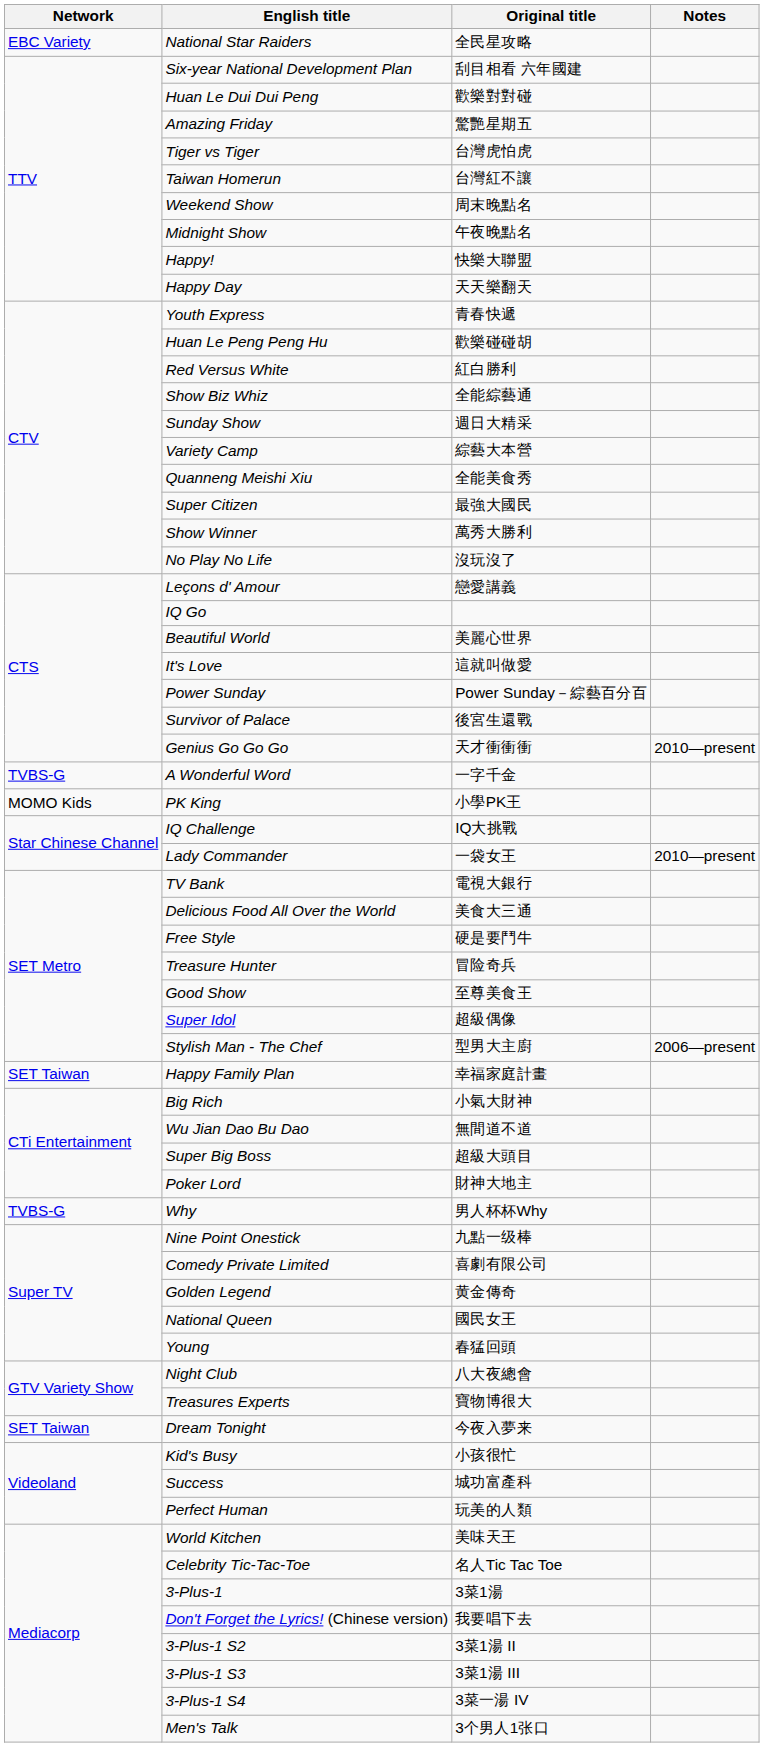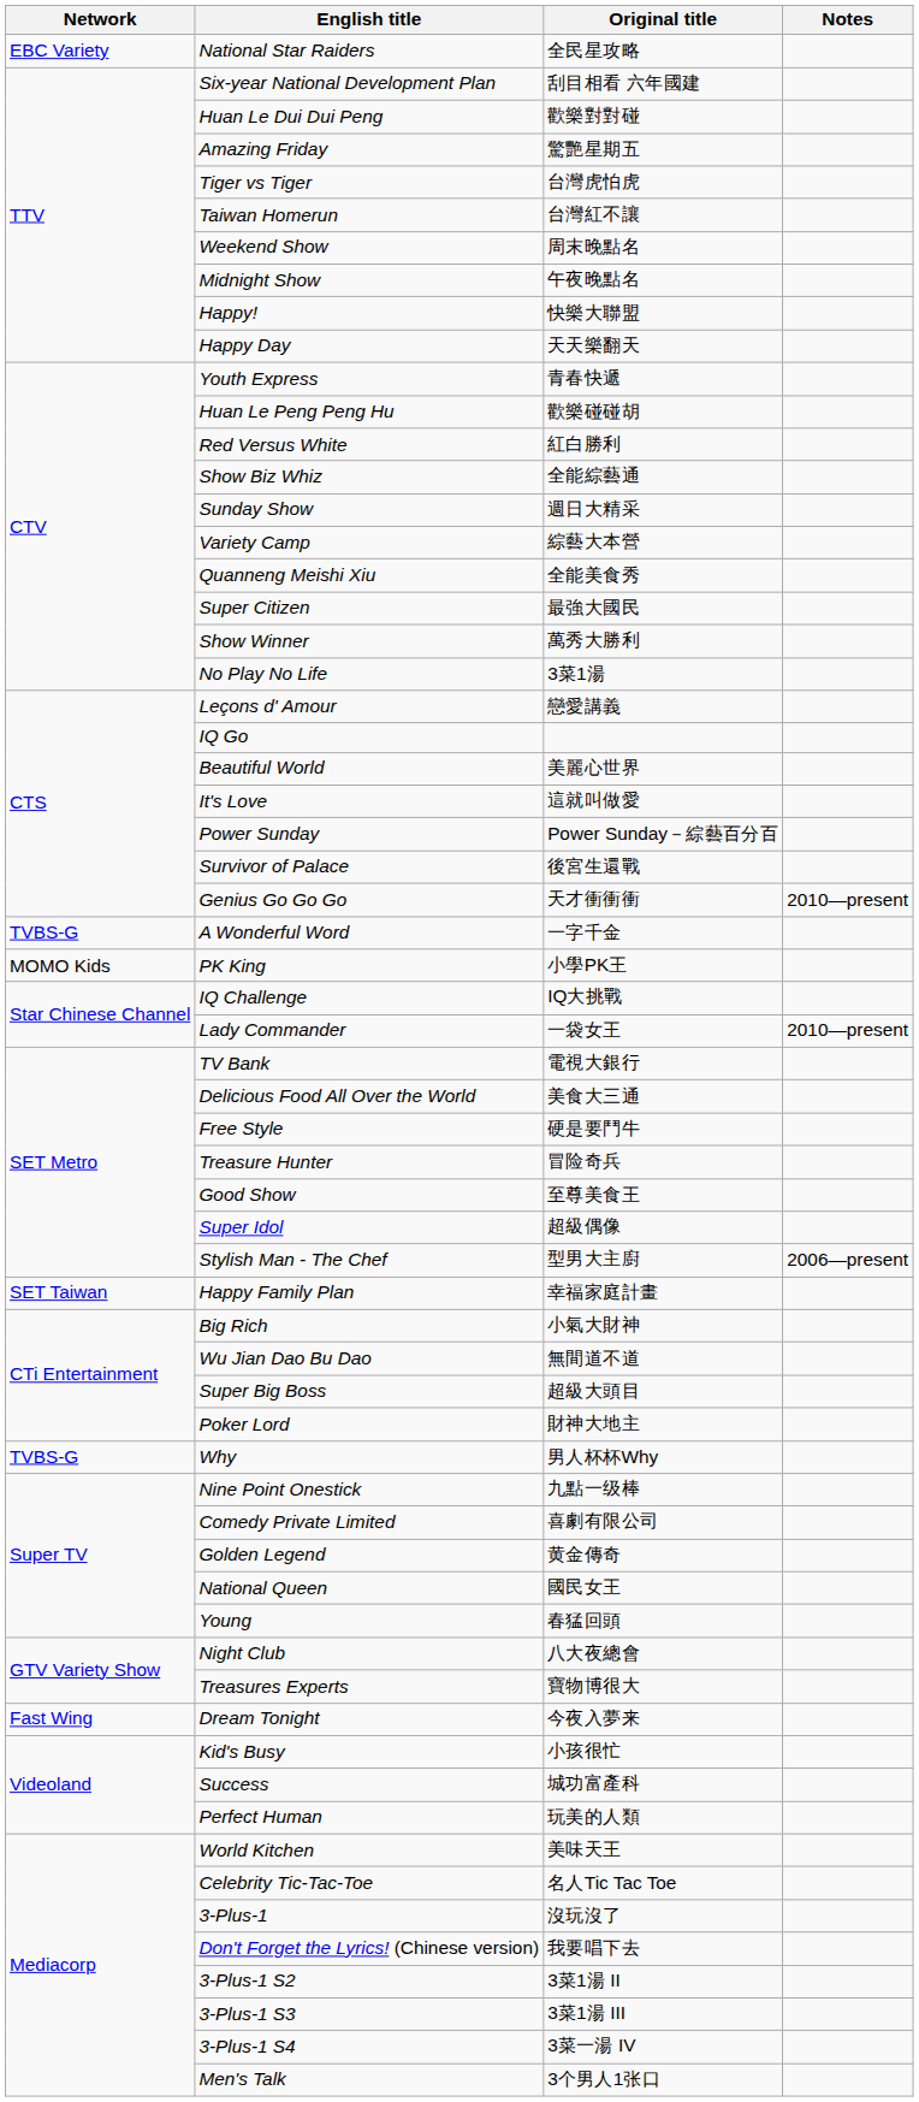No Play No Life | Original title: 沒玩沒了 -> 3菜1湯
Dream Tonight | Network: SET Taiwan -> Fast Wing
3-Plus-1 | Original title: 3菜1湯 -> 沒玩沒了
